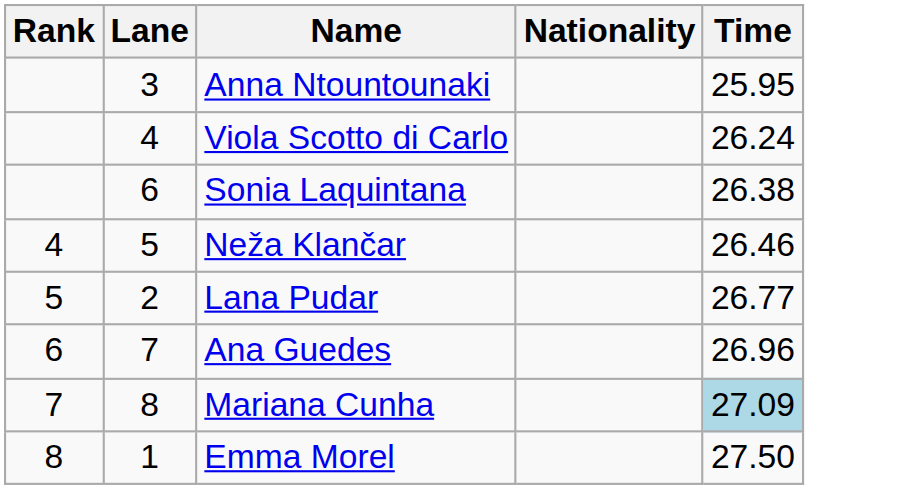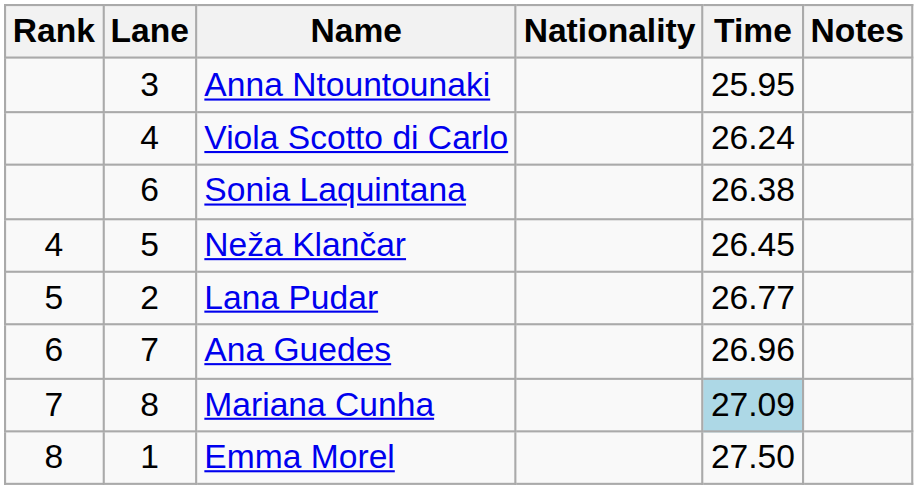+ column: Notes
Neža Klančar | Time: 26.46 -> 26.45
